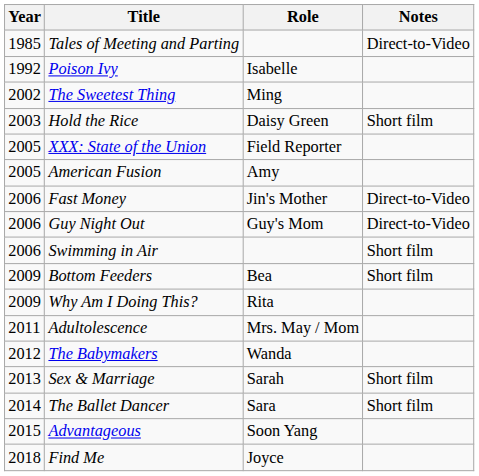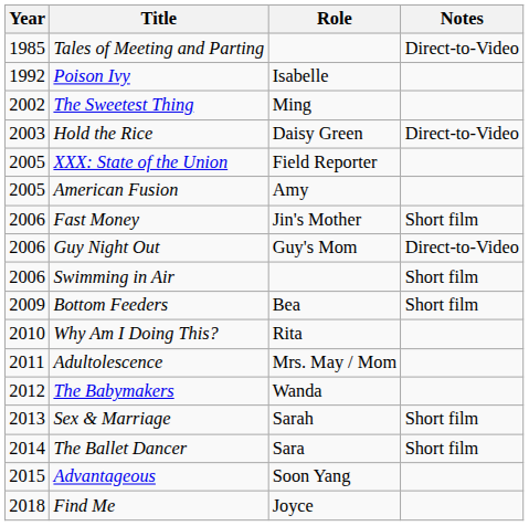Hold the Rice | Notes: Short film -> Direct-to-Video
Fast Money | Notes: Direct-to-Video -> Short film
Why Am I Doing This? | Year: 2009 -> 2010
